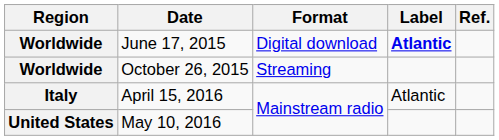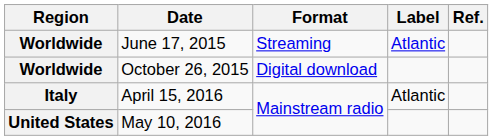June 17, 2015 | Format: Digital download -> Streaming
June 17, 2015 | Label: bold -> normal
October 26, 2015 | Format: Streaming -> Digital download
